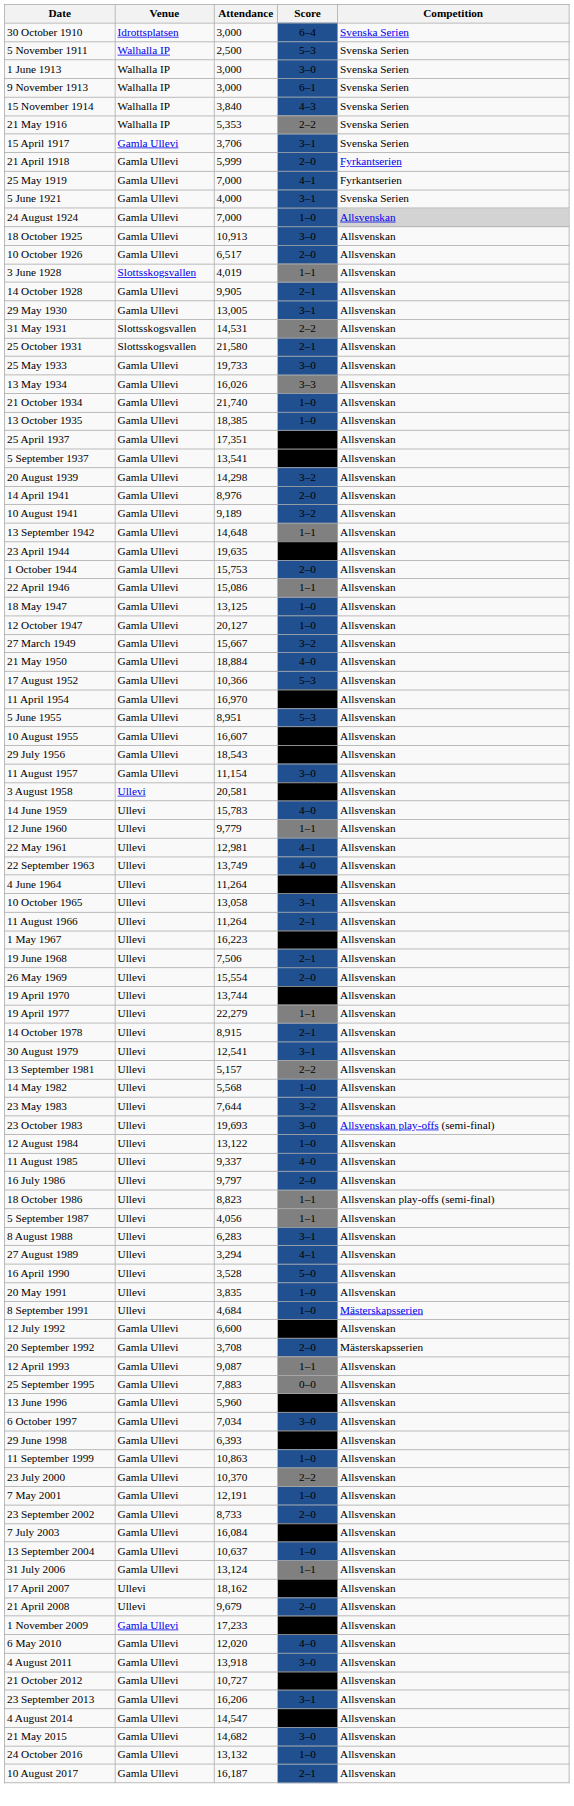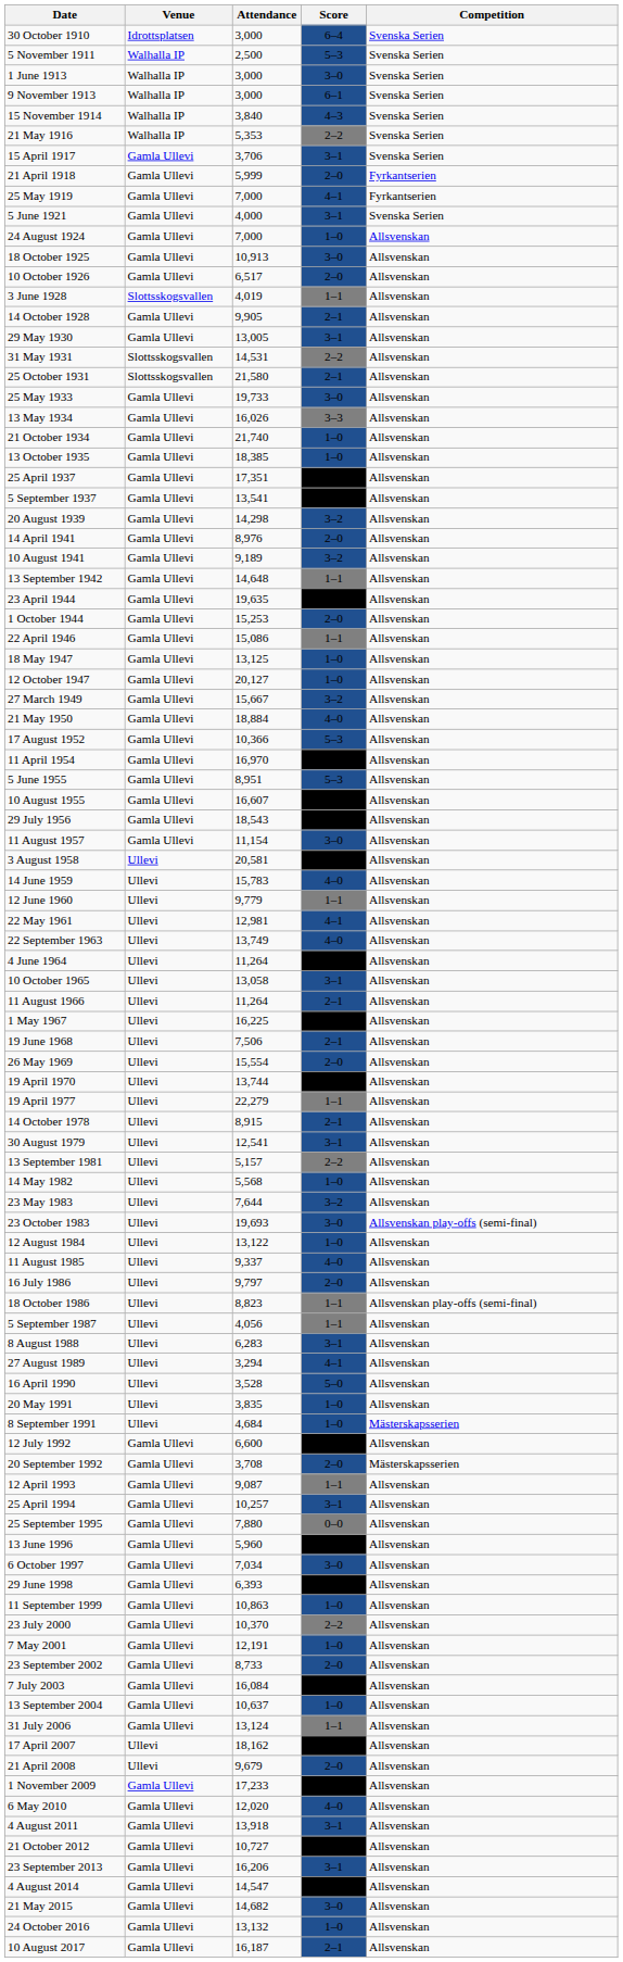24 August 1924 | Competition: lightgrey background -> no background
1 October 1944 | Attendance: 15,753 -> 15,253
1 May 1967 | Attendance: 16,223 -> 16,225
+ row: 25 April 1994 | Gamla Ullevi | 10,257 | 3–1 | Allsvenskan
25 September 1995 | Attendance: 7,883 -> 7,880
4 August 2011 | Score: 3–0 -> 3–1
